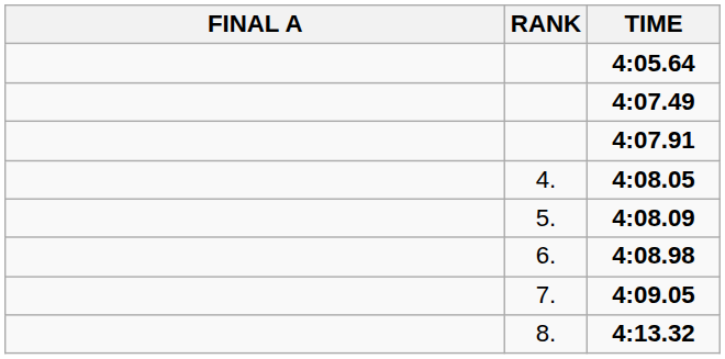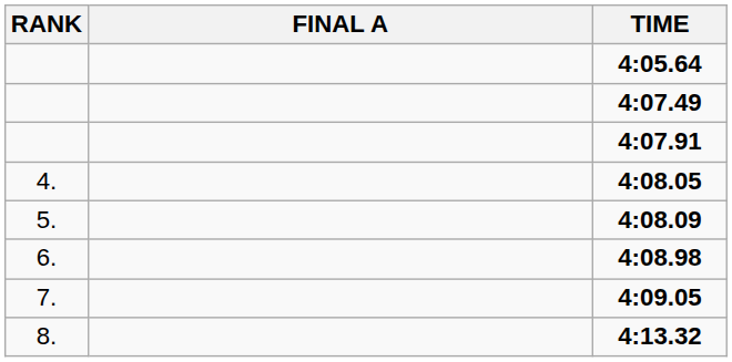columns swapped: RANK <-> FINAL A
